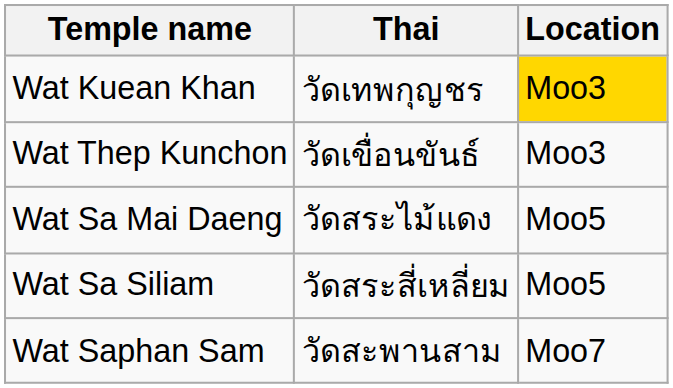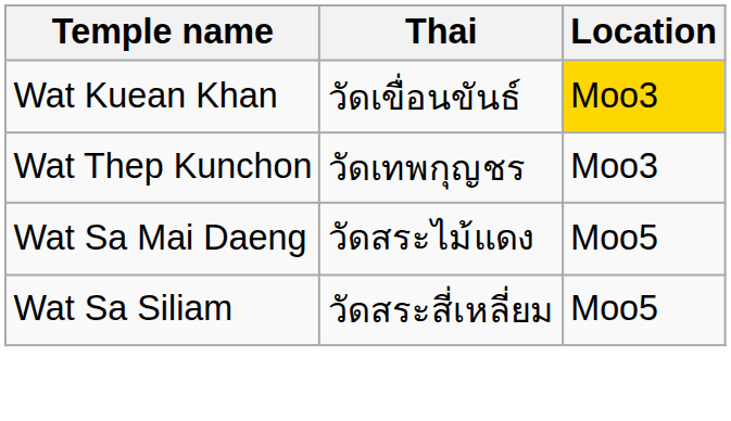Wat Kuean Khan | Thai: วัดเทพกุญชร -> วัดเขื่อนขันธ์
Wat Thep Kunchon | Thai: วัดเขื่อนขันธ์ -> วัดเทพกุญชร
- row: Wat Saphan Sam | วัดสะพานสาม | Moo7
